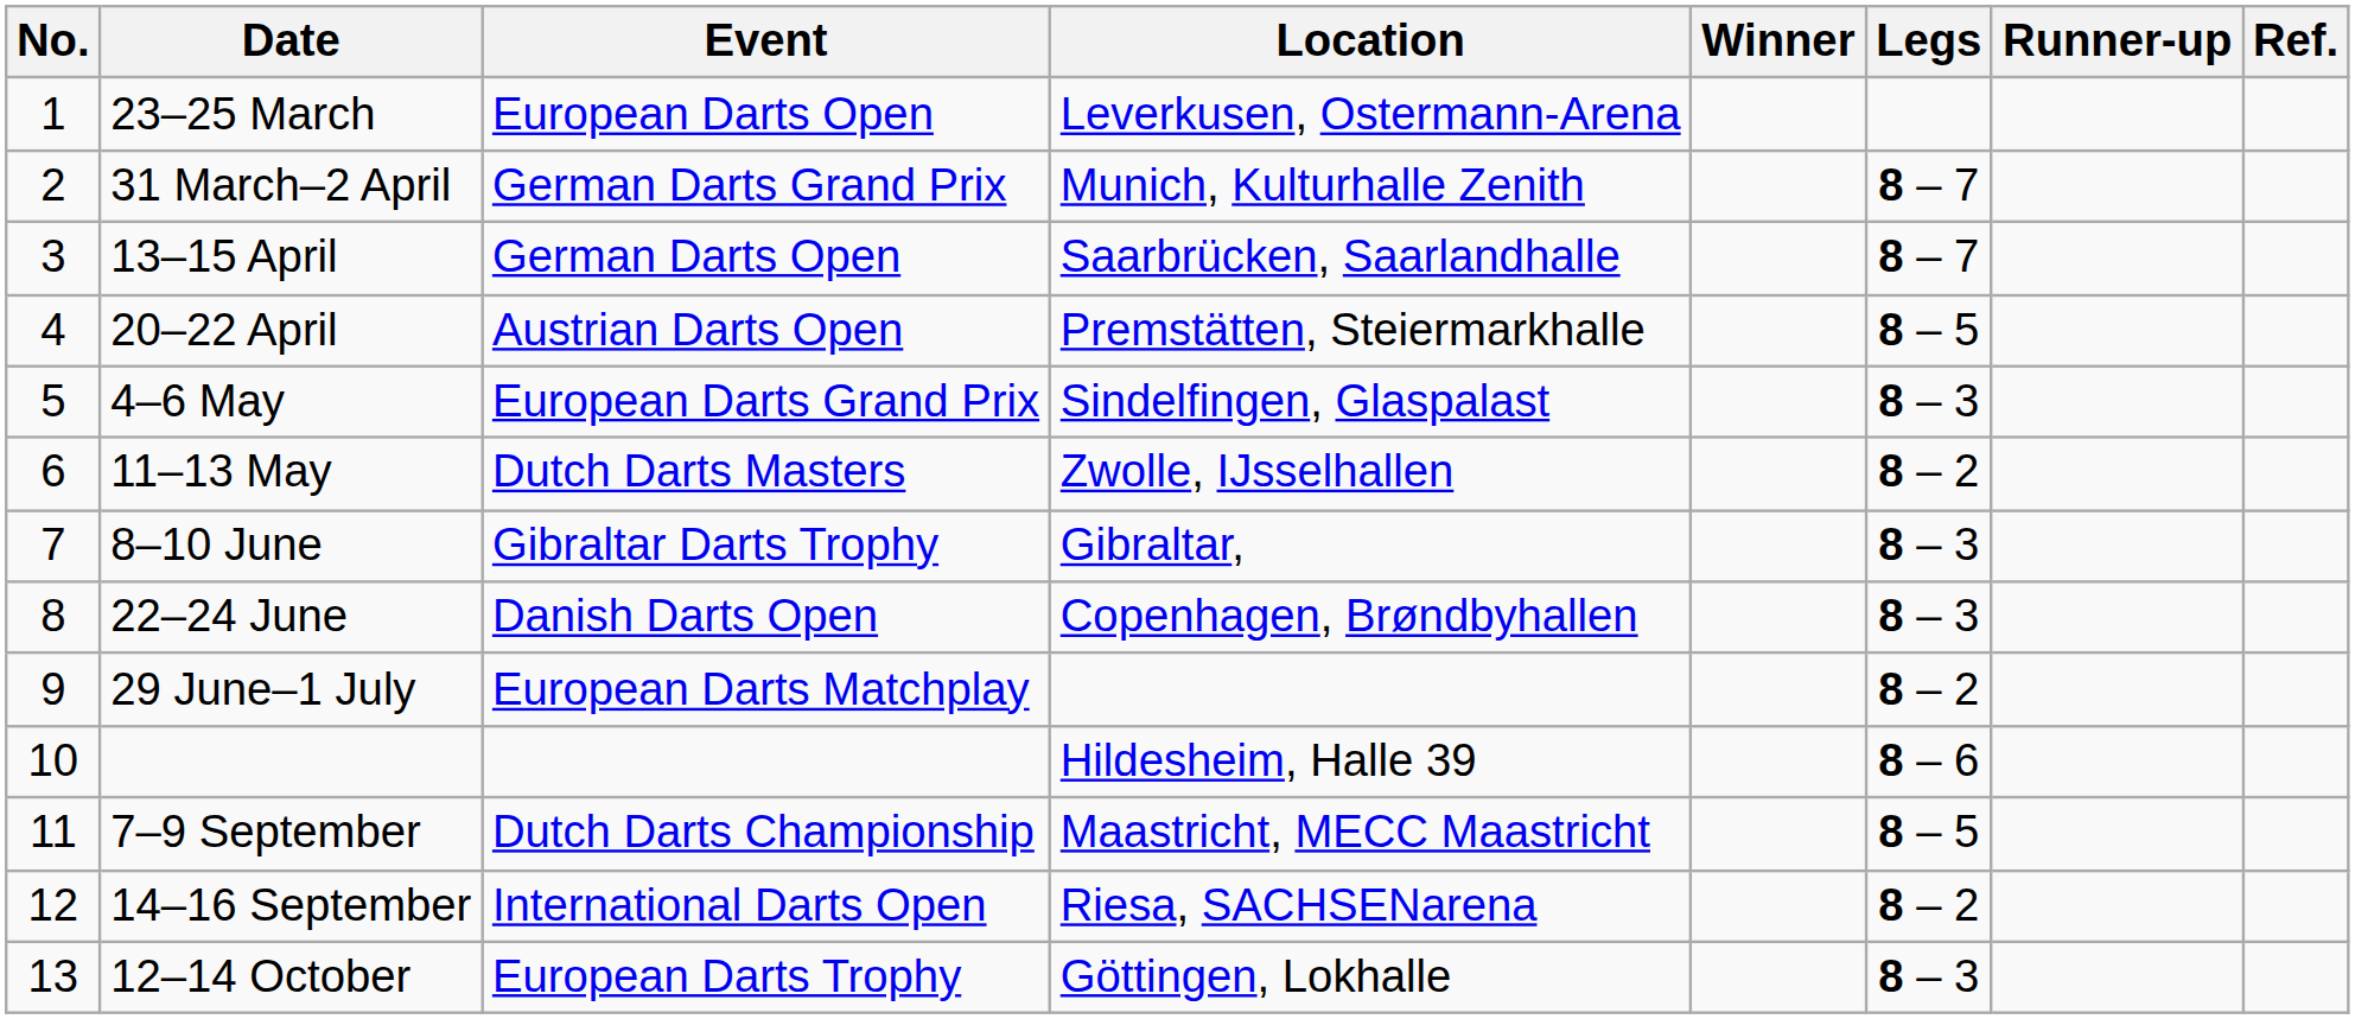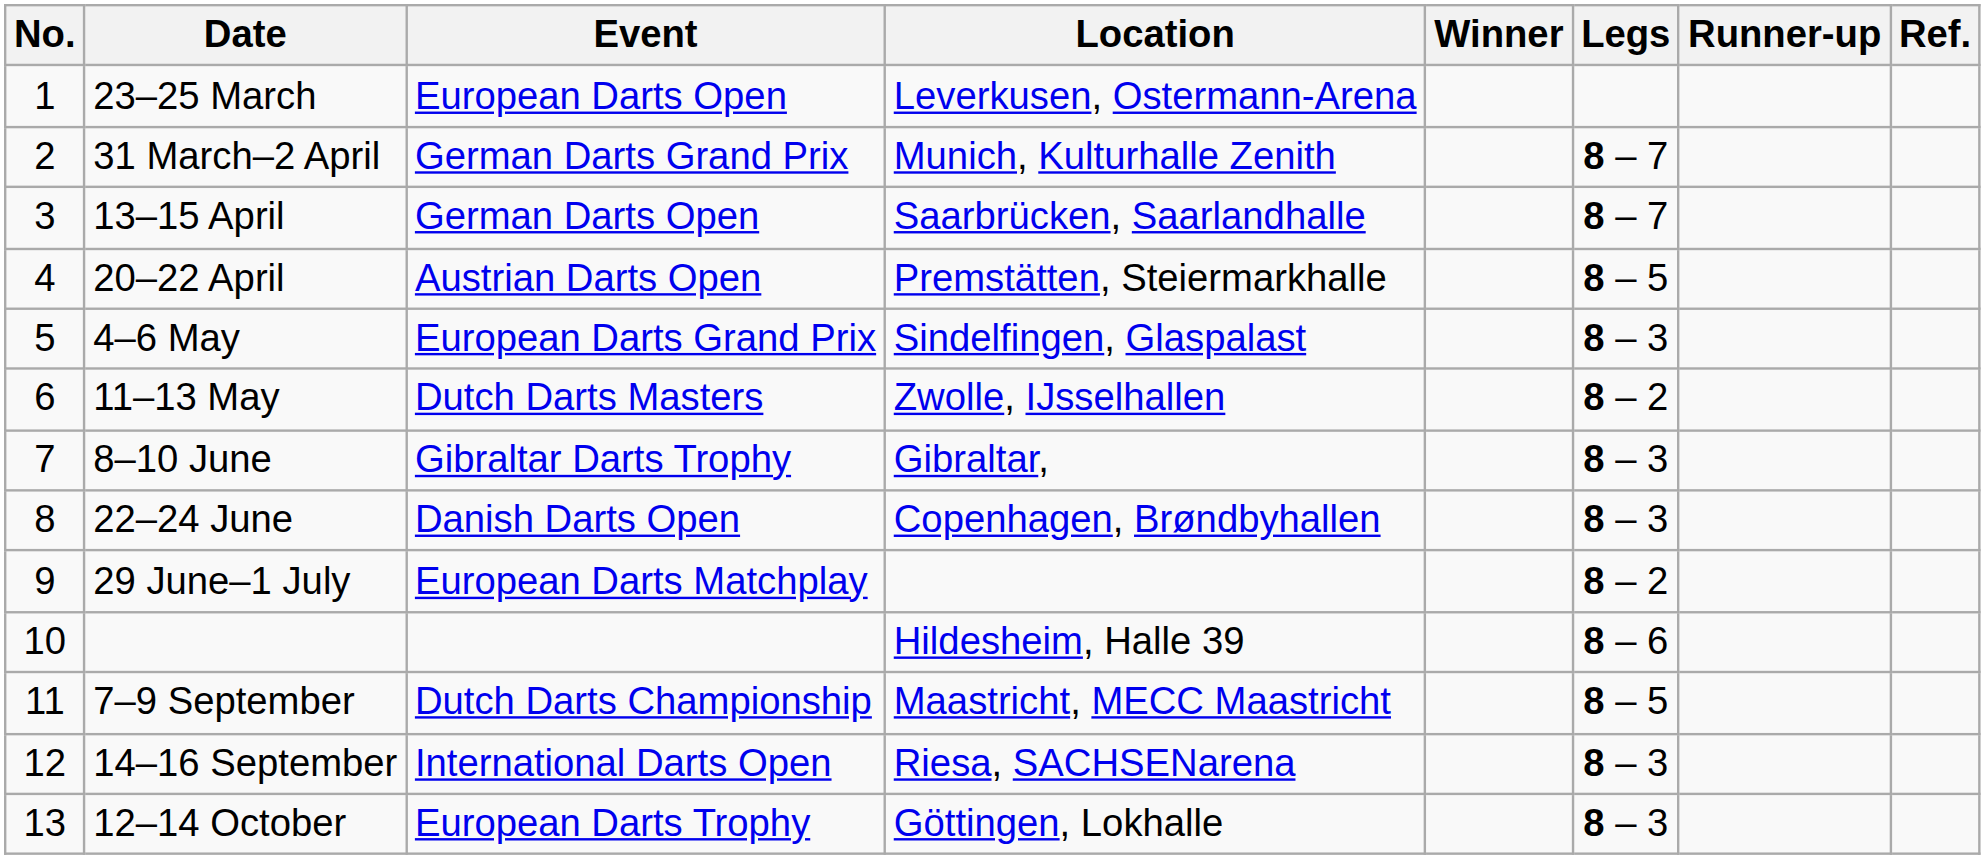14–16 September | Legs: 8 – 2 -> 8 – 3
